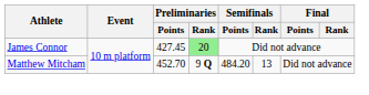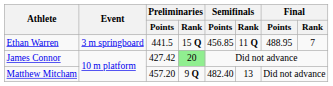+ row: Ethan Warren | 3 m springboard | 441.5 | 15 Q | 456.85 | 11 Q | 488.95 | 7
James Connor | Preliminaries / Points: 427.45 -> 427.42
Matthew Mitcham | Preliminaries / Points: 452.70 -> 457.20
Matthew Mitcham | Semifinals / Points: 484.20 -> 482.40
